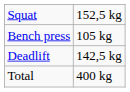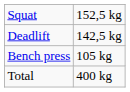rows swapped: Bench press <-> Deadlift
